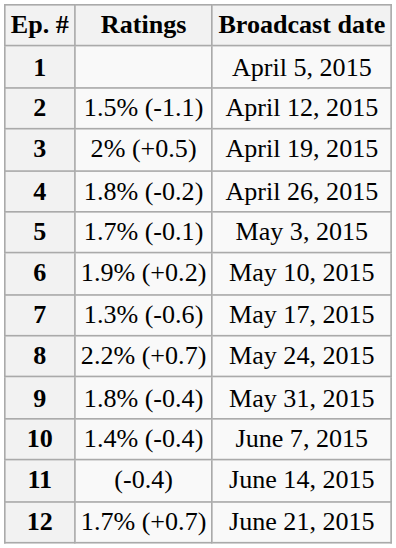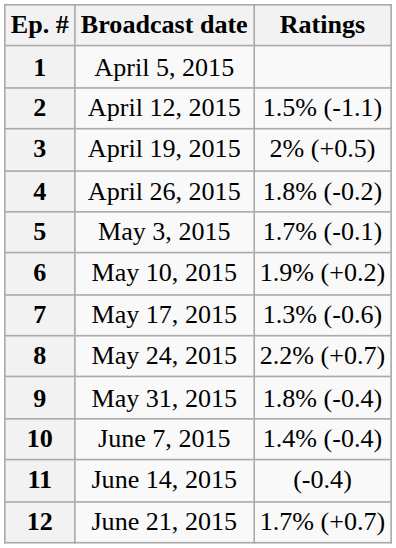columns swapped: Broadcast date <-> Ratings
